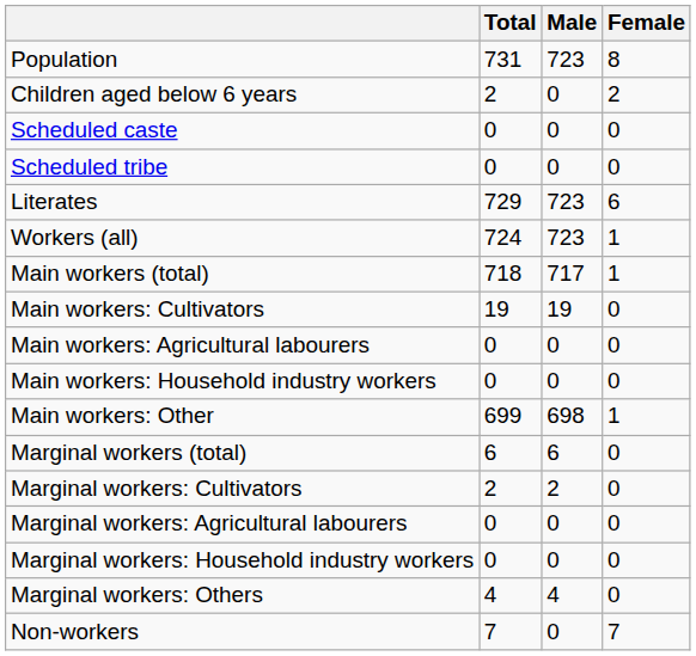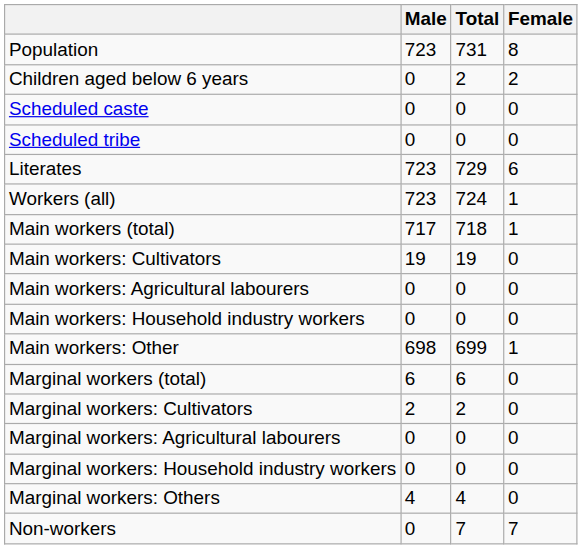columns swapped: Total <-> Male
